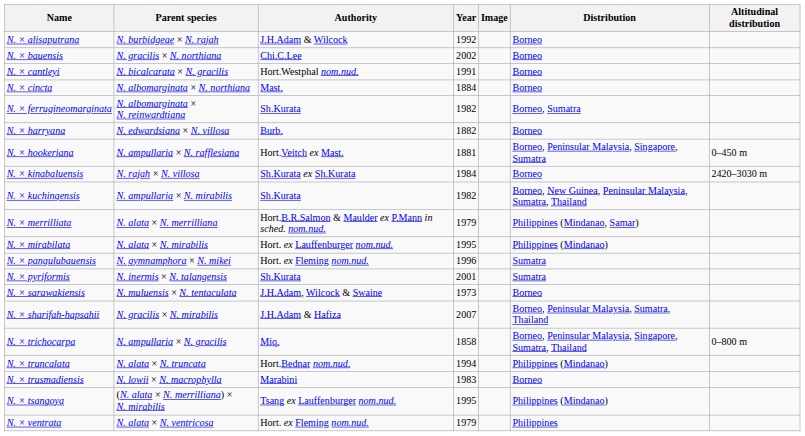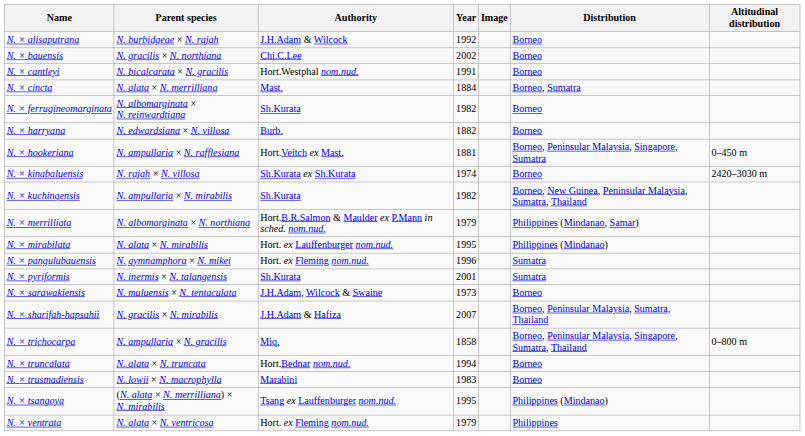N. × cincta | Parent species: N. albomarginata × N. northiana -> N. alata × N. merrilliana
N. × cincta | Distribution: Borneo -> Borneo, Sumatra
N. × ferrugineomarginata | Distribution: Borneo, Sumatra -> Borneo
N. × kinabaluensis | Year: 1984 -> 1974
N. × merrilliata | Parent species: N. alata × N. merrilliana -> N. albomarginata × N. northiana
N. × truncalata | Distribution: Philippines (Mindanao) -> Borneo
